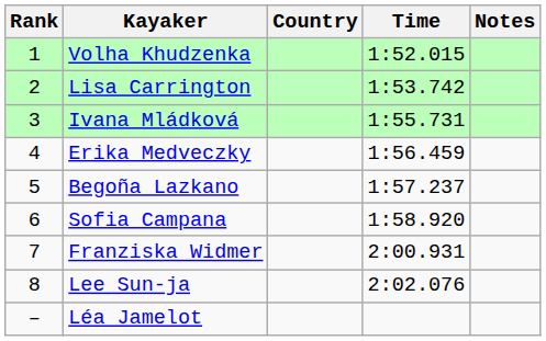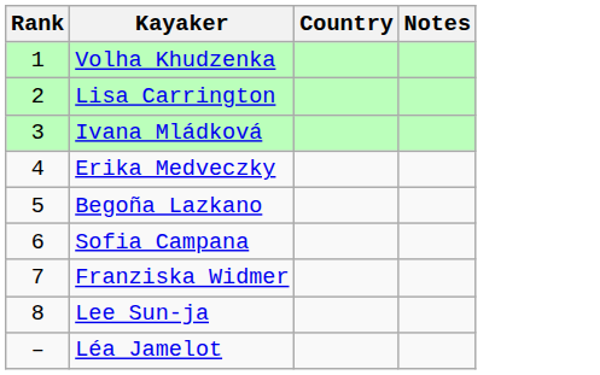- column: Time | 1:52.015 | 1:53.742 | 1:55.731 | 1:56.459 | 1:57.237 | 1:58.920 | 2:00.931 | 2:02.076
